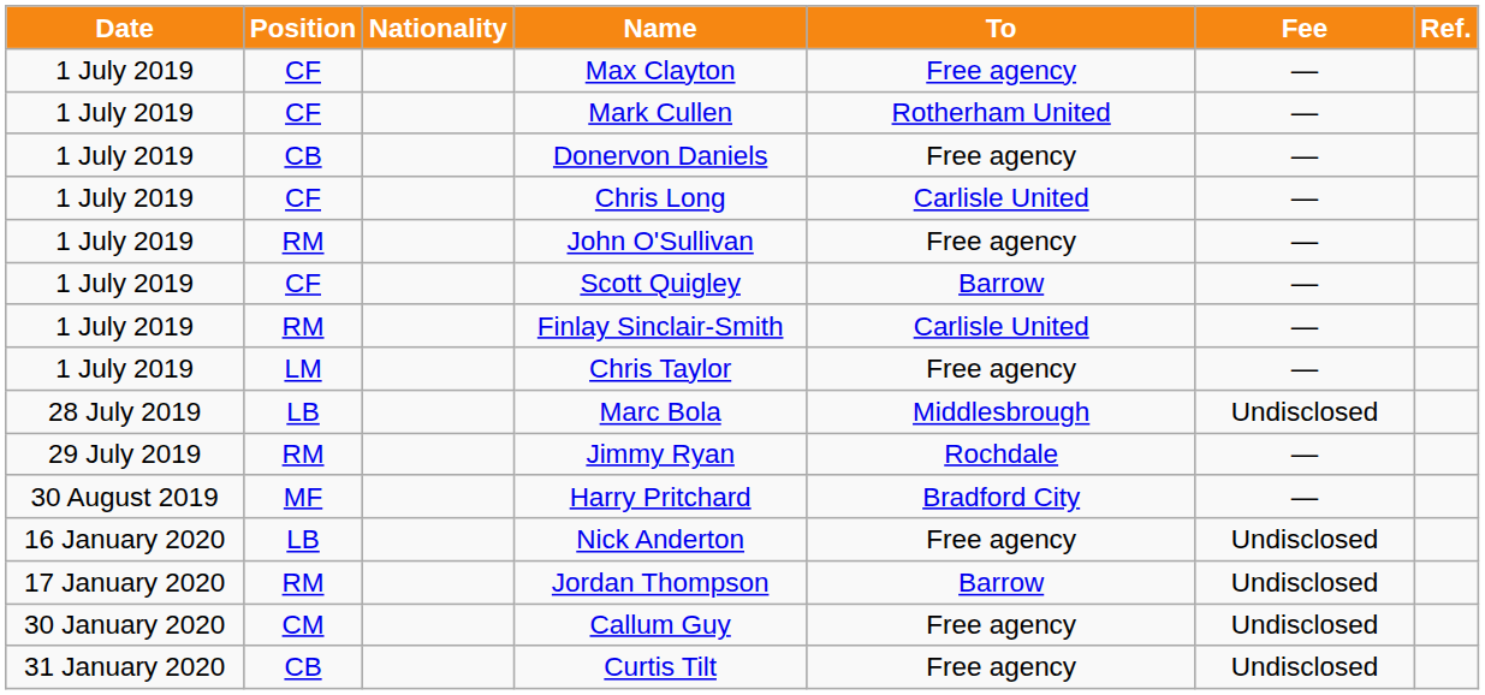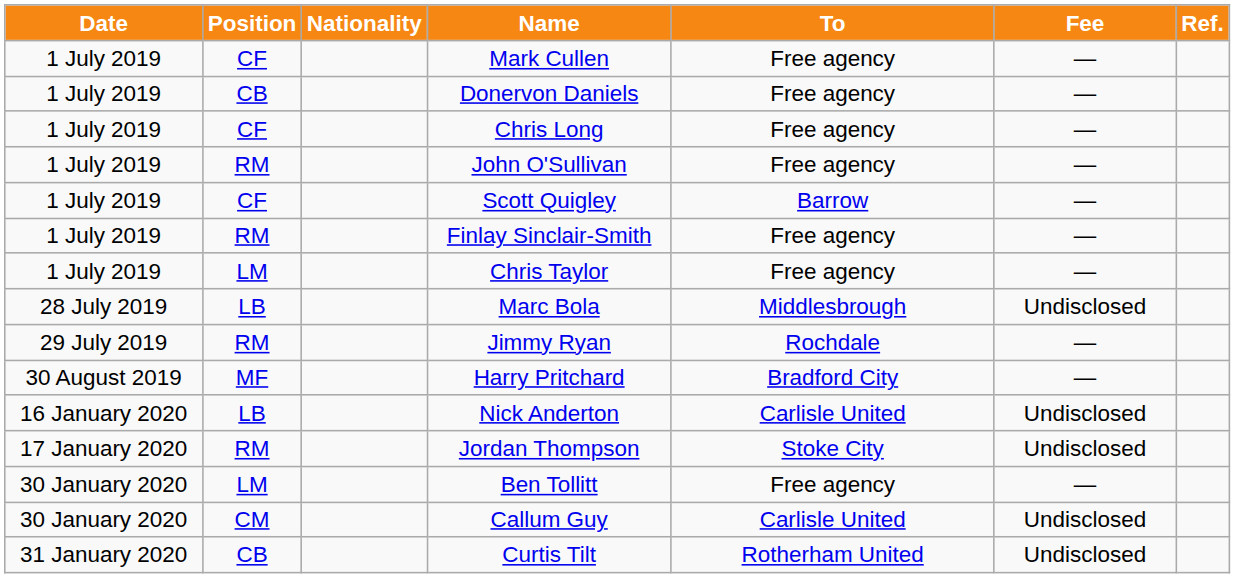- row: 1 July 2019 | CF | Max Clayton | Free agency | —
Mark Cullen | To: Rotherham United -> Free agency
Chris Long | To: Carlisle United -> Free agency
Finlay Sinclair-Smith | To: Carlisle United -> Free agency
Nick Anderton | To: Free agency -> Carlisle United
Jordan Thompson | To: Barrow -> Stoke City
+ row: 30 January 2020 | LM | Ben Tollitt | Free agency | —
Callum Guy | To: Free agency -> Carlisle United
Curtis Tilt | To: Free agency -> Rotherham United
